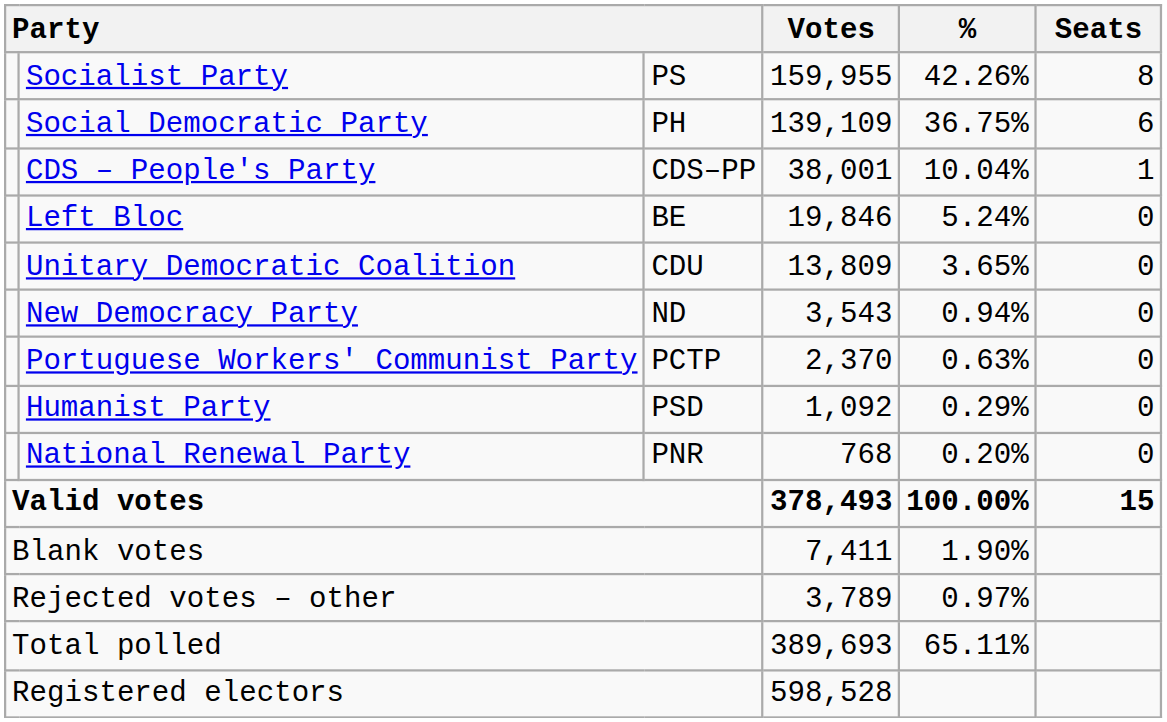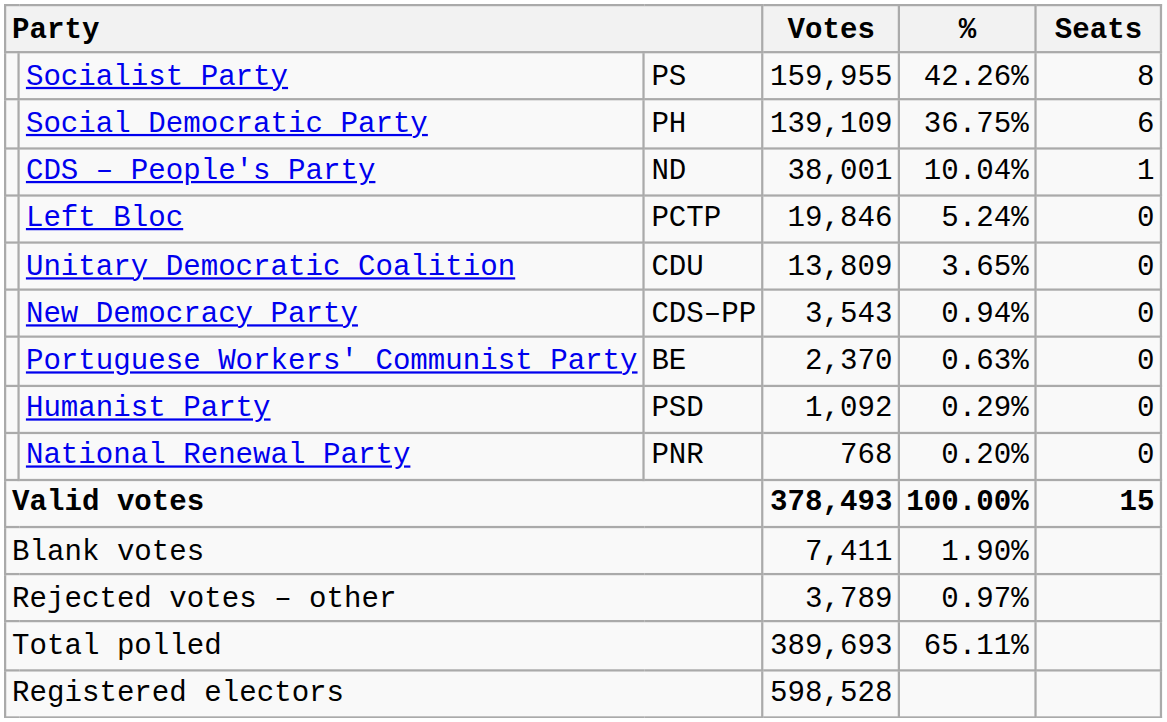CDS – People's Party | column 3: CDS–PP -> ND
Left Bloc | column 3: BE -> PCTP
New Democracy Party | column 3: ND -> CDS–PP
Portuguese Workers' Communist Party | column 3: PCTP -> BE
